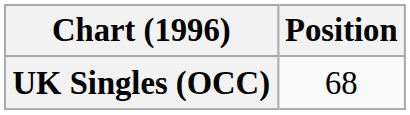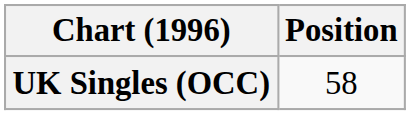UK Singles (OCC) | Position: 68 -> 58
